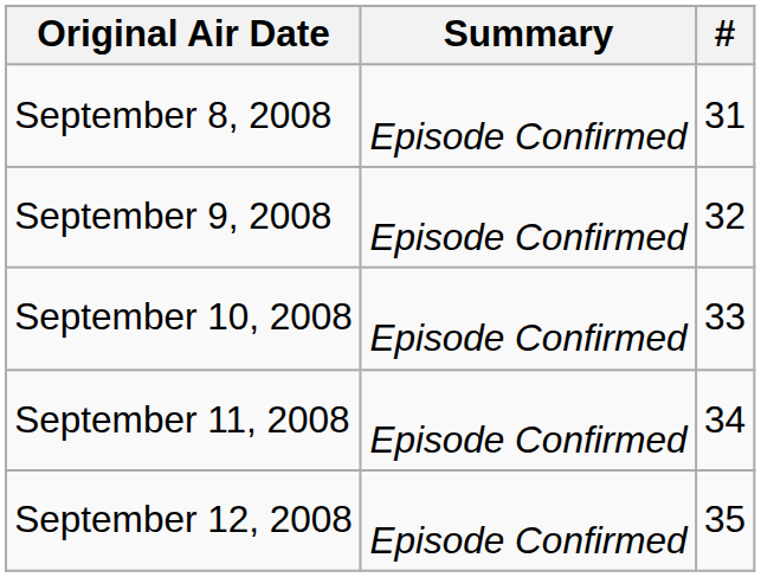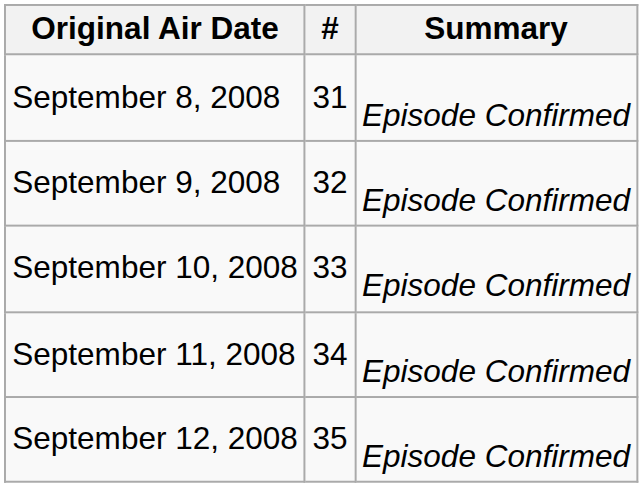columns swapped: Summary <-> #
